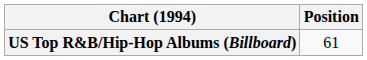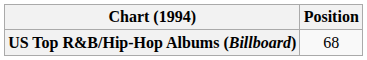US Top R&B/Hip-Hop Albums (Billboard) | Position: 61 -> 68
